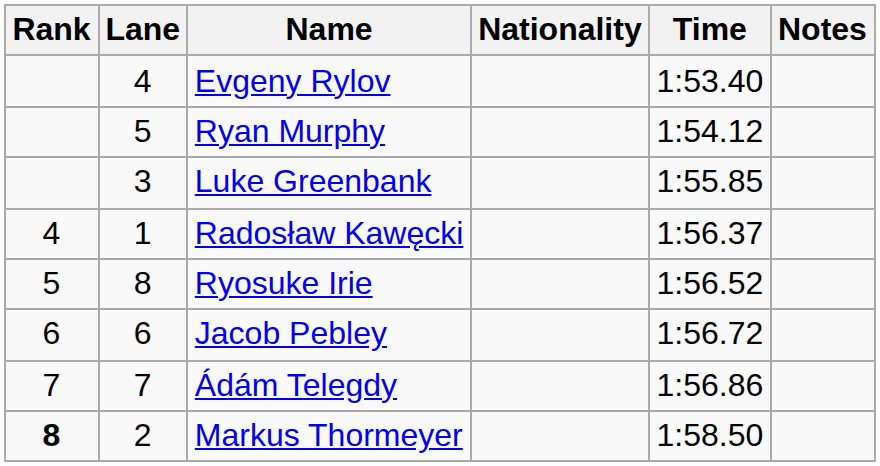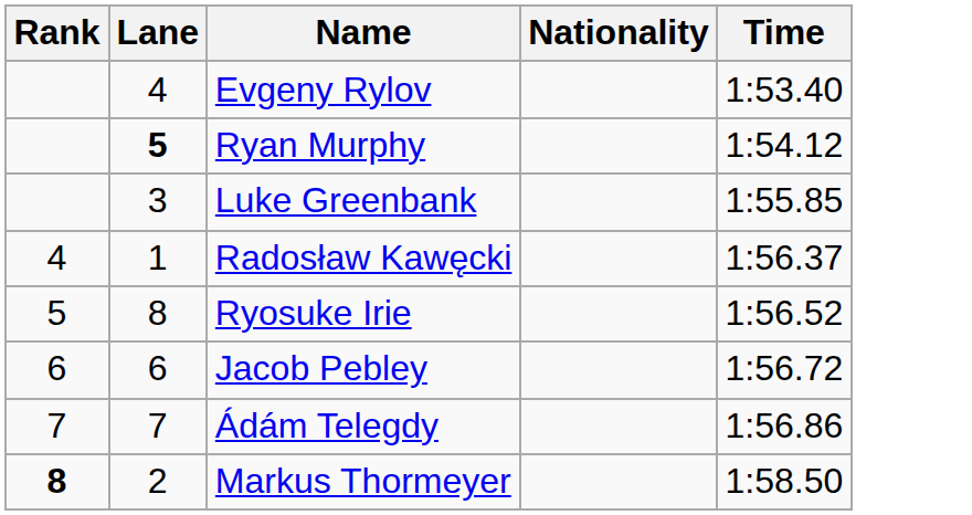- column: Notes
Ryan Murphy | Lane: normal -> bold
